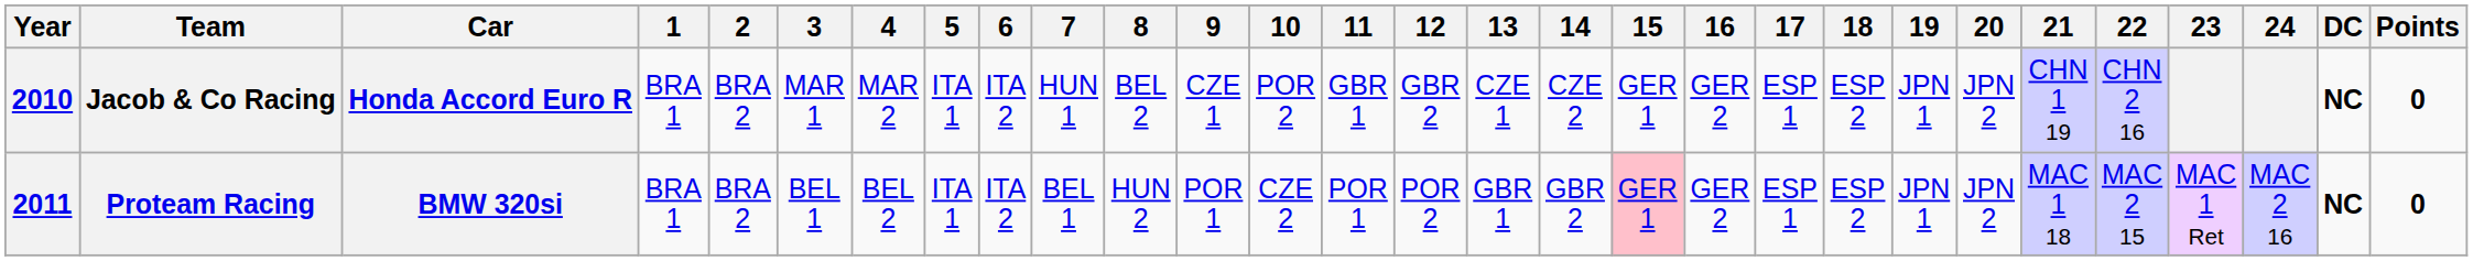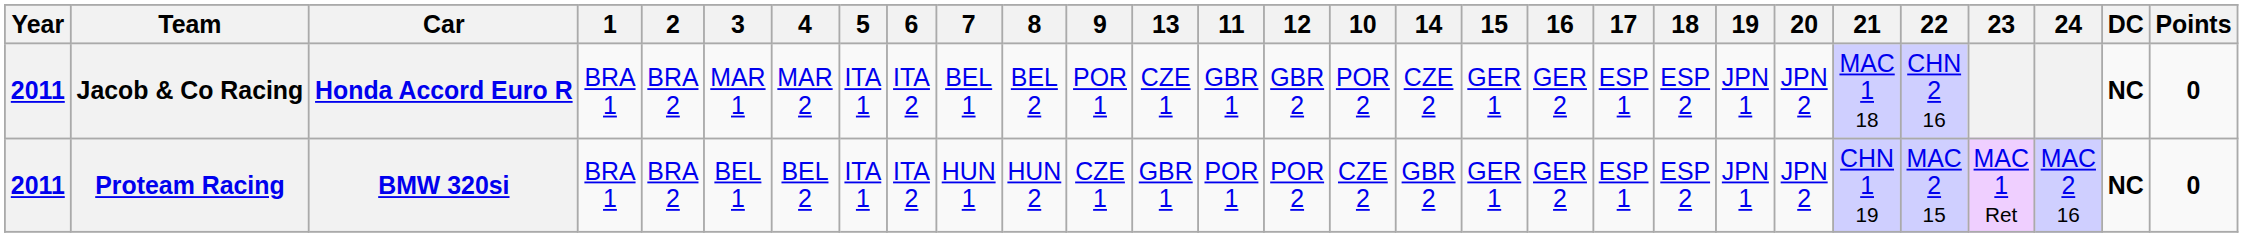columns swapped: 10 <-> 13
Jacob & Co Racing | Year: 2010 -> 2011
Jacob & Co Racing | 7: HUN 1 -> BEL 1
Jacob & Co Racing | 9: CZE 1 -> POR 1
Jacob & Co Racing | 21: CHN 1 19 -> MAC 1 18
Proteam Racing | 7: BEL 1 -> HUN 1
Proteam Racing | 9: POR 1 -> CZE 1
Proteam Racing | 15: pink background -> no background
Proteam Racing | 21: MAC 1 18 -> CHN 1 19
